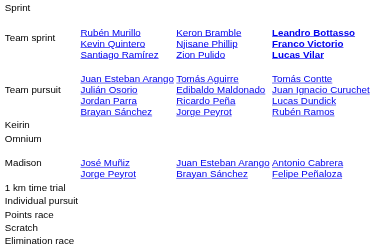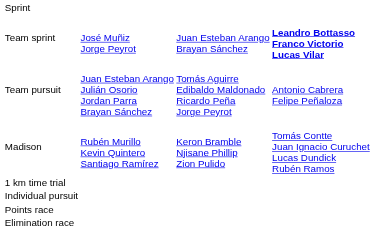Team sprint | column 2: Rubén Murillo Kevin Quintero Santiago Ramírez -> José Muñiz Jorge Peyrot
Team sprint | column 3: Keron Bramble Njisane Phillip Zion Pulido -> Juan Esteban Arango Brayan Sánchez
Team pursuit | column 4: Tomás Contte Juan Ignacio Curuchet Lucas Dundick Rubén Ramos -> Antonio Cabrera Felipe Peñaloza
- row: Keirin
- row: Omnium
Madison | column 2: José Muñiz Jorge Peyrot -> Rubén Murillo Kevin Quintero Santiago Ramírez
Madison | column 3: Juan Esteban Arango Brayan Sánchez -> Keron Bramble Njisane Phillip Zion Pulido
Madison | column 4: Antonio Cabrera Felipe Peñaloza -> Tomás Contte Juan Ignacio Curuchet Lucas Dundick Rubén Ramos
- row: Scratch
